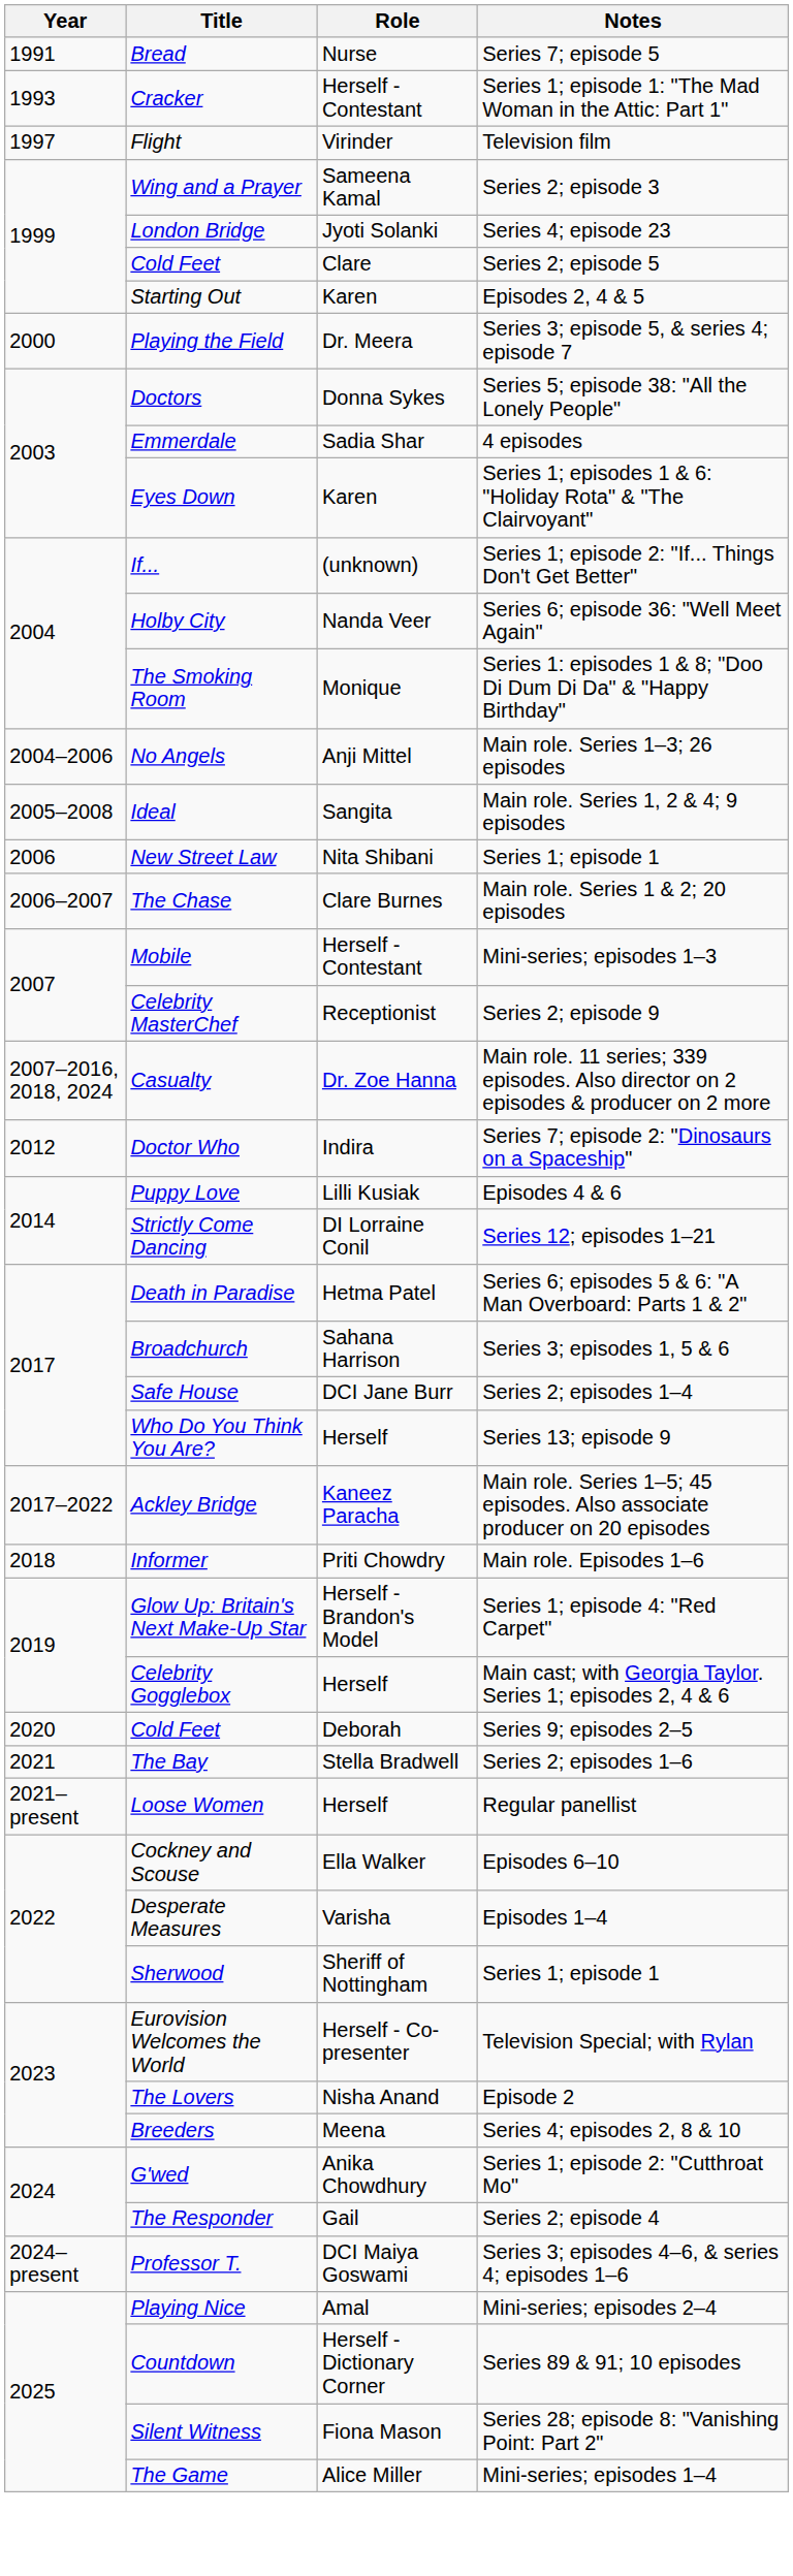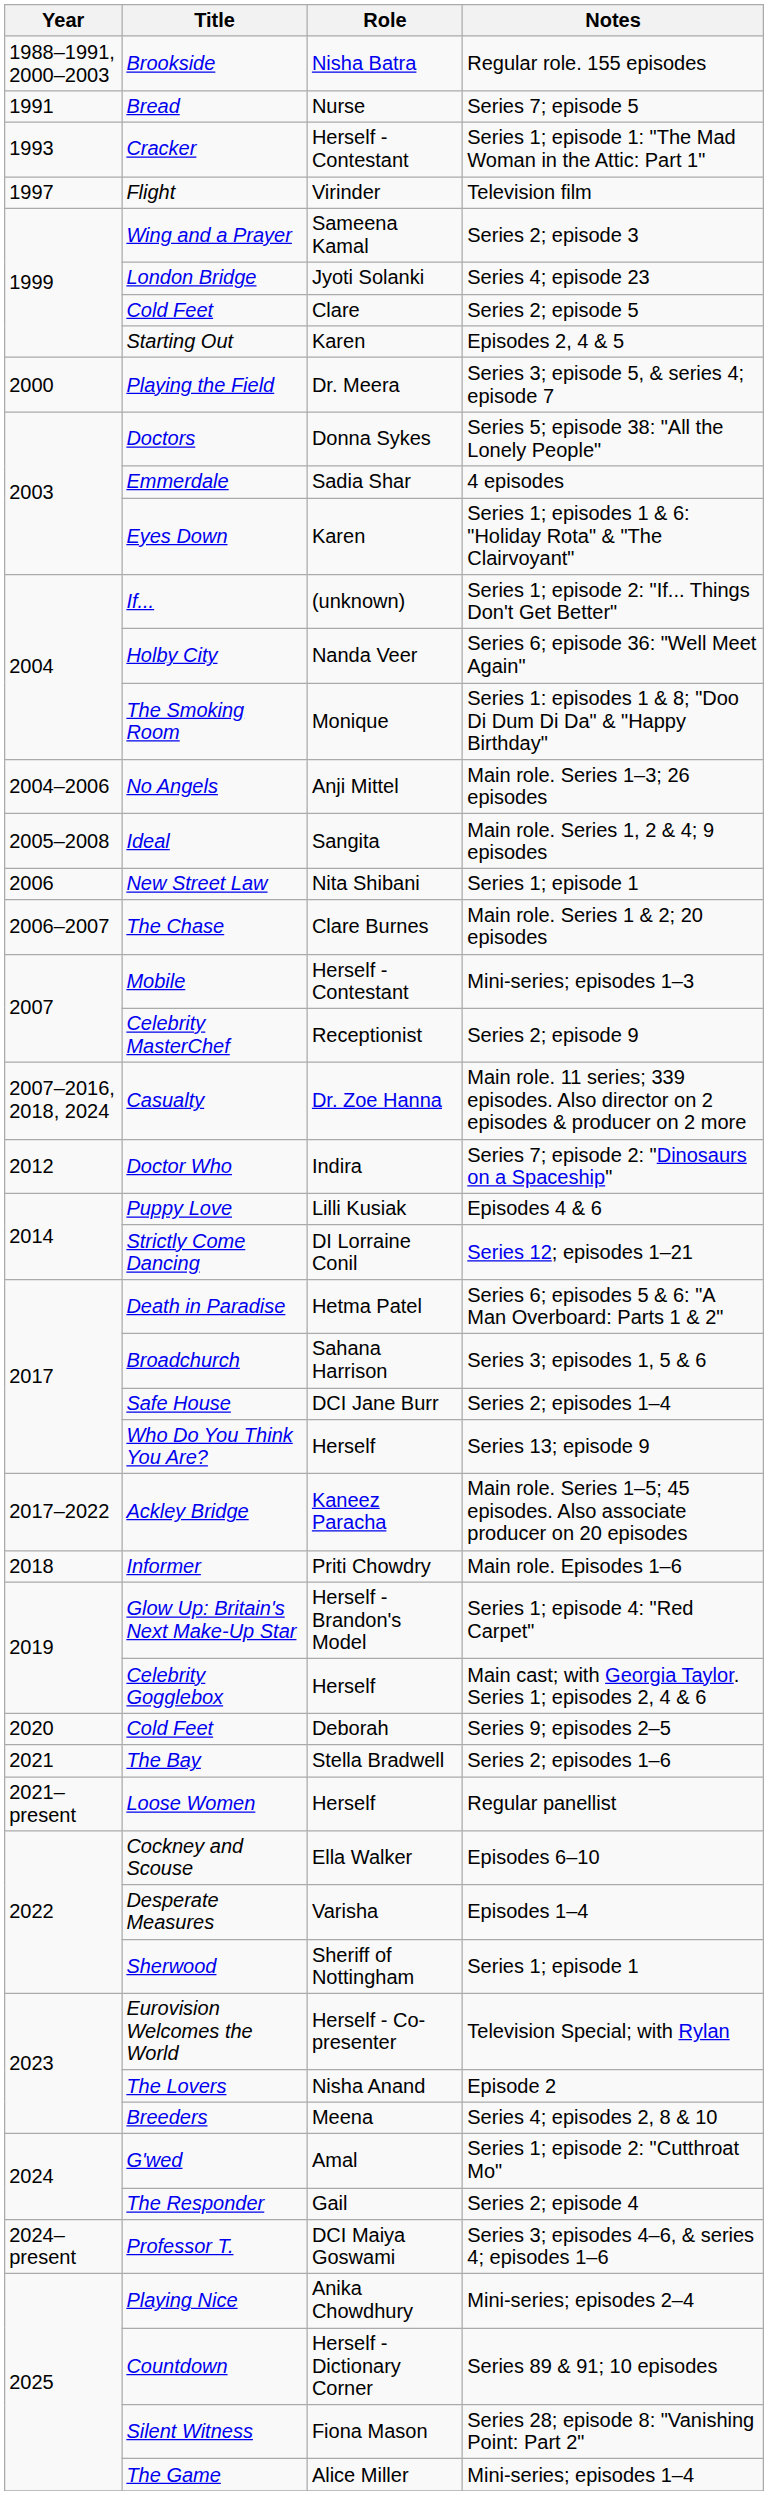+ row: 1988–1991, 2000–2003 | Brookside | Nisha Batra | Regular role. 155 episodes
G'wed | Role: Anika Chowdhury -> Amal
Playing Nice | Role: Amal -> Anika Chowdhury
